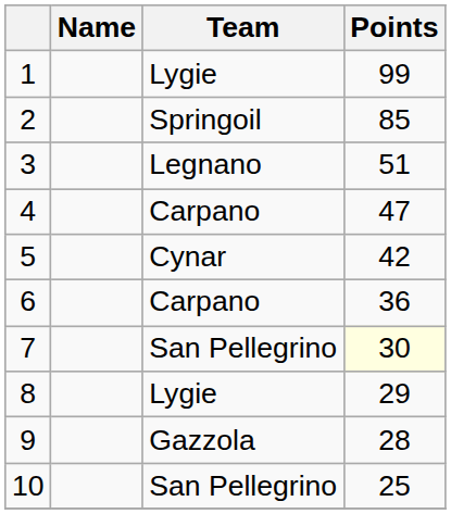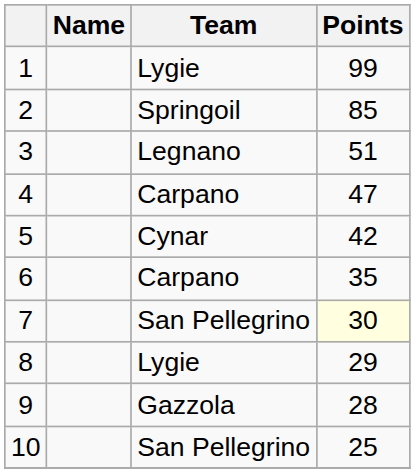6 | Points: 36 -> 35
